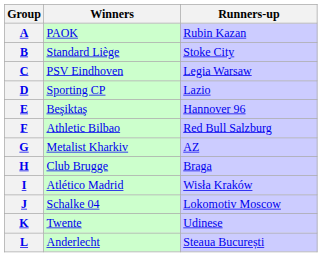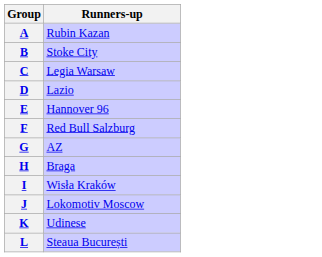- column: Winners | PAOK | Standard Liège | PSV Eindhoven | Sporting CP | Beşiktaş | Athletic Bilbao | Metalist Kharkiv | Club Brugge | Atlético Madrid | Schalke 04 | Twente | Anderlecht
